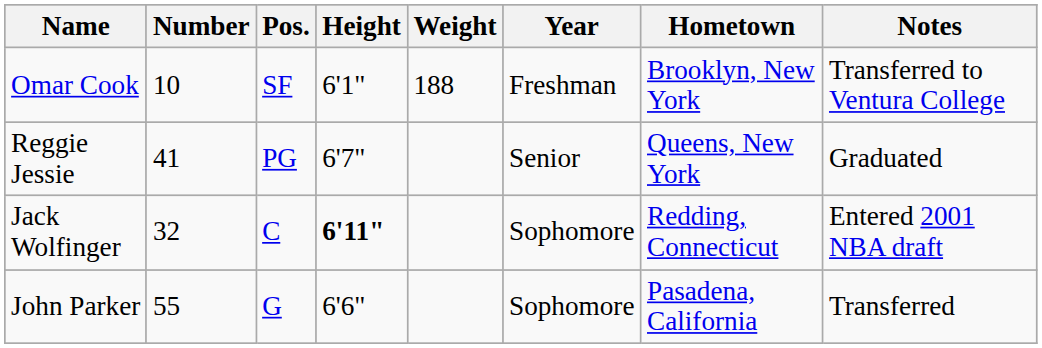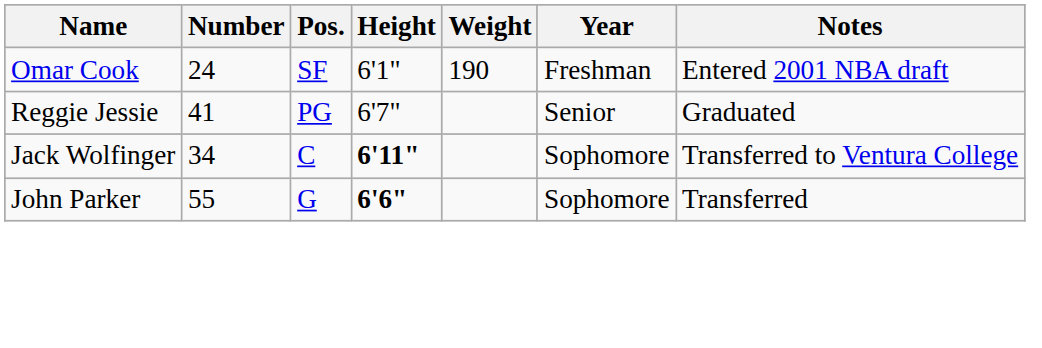- column: Hometown | Brooklyn, New York | Queens, New York | Redding, Connecticut | Pasadena, California
Omar Cook | Number: 10 -> 24
Omar Cook | Weight: 188 -> 190
Omar Cook | Notes: Transferred to Ventura College -> Entered 2001 NBA draft
Jack Wolfinger | Number: 32 -> 34
Jack Wolfinger | Notes: Entered 2001 NBA draft -> Transferred to Ventura College
John Parker | Height: normal -> bold
